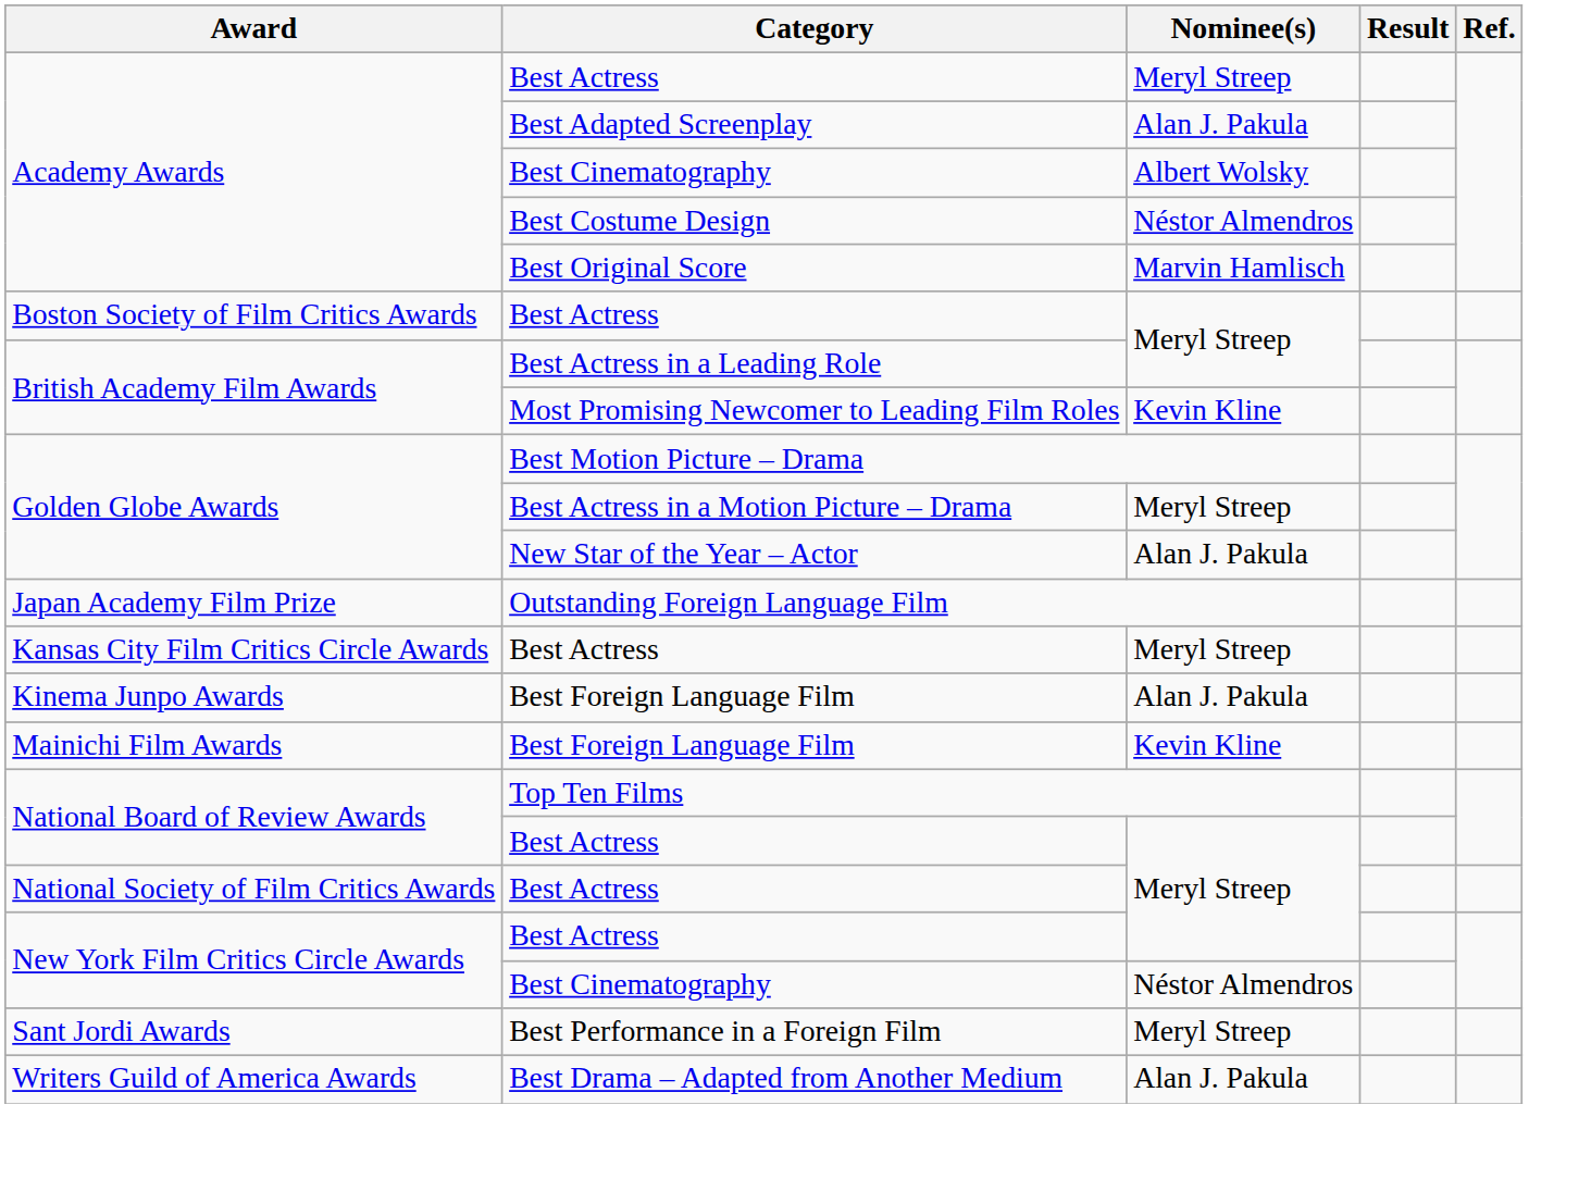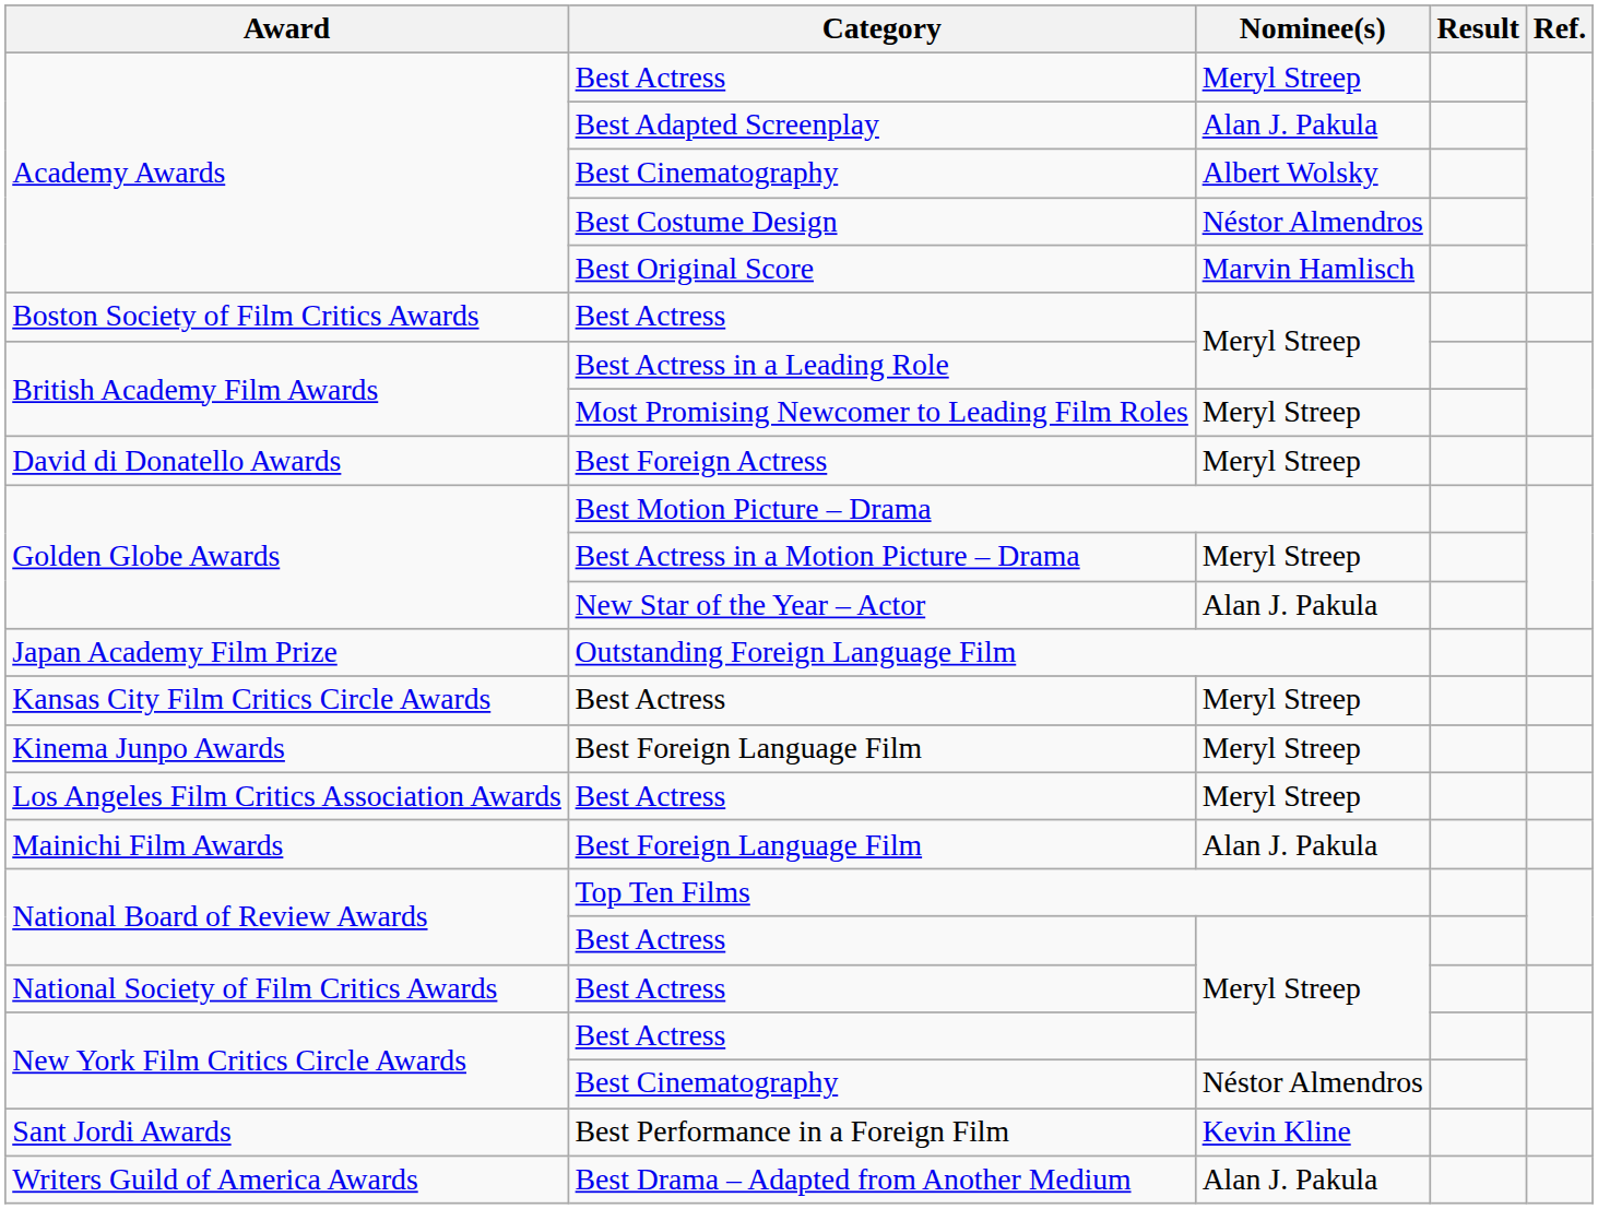Most Promising Newcomer to Leading Film Roles | Nominee(s): Kevin Kline -> Meryl Streep
+ row: David di Donatello Awards | Best Foreign Actress | Meryl Streep
Kinema Junpo Awards / Best Foreign Language Film | Nominee(s): Alan J. Pakula -> Meryl Streep
+ row: Los Angeles Film Critics Association Awards | Best Actress | Meryl Streep
Mainichi Film Awards / Best Foreign Language Film | Nominee(s): Kevin Kline -> Alan J. Pakula
Best Performance in a Foreign Film | Nominee(s): Meryl Streep -> Kevin Kline
